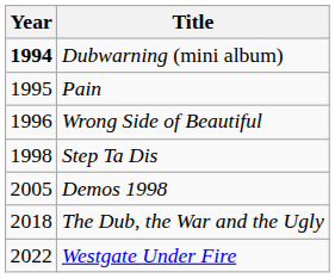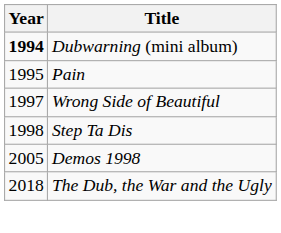Wrong Side of Beautiful | Year: 1996 -> 1997
- row: 2022 | Westgate Under Fire
